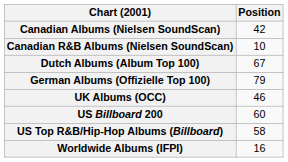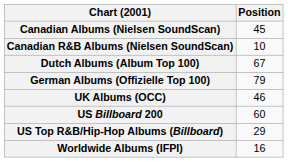Canadian Albums (Nielsen SoundScan) | Position: 42 -> 45
US Top R&B/Hip-Hop Albums (Billboard) | Position: 58 -> 29
